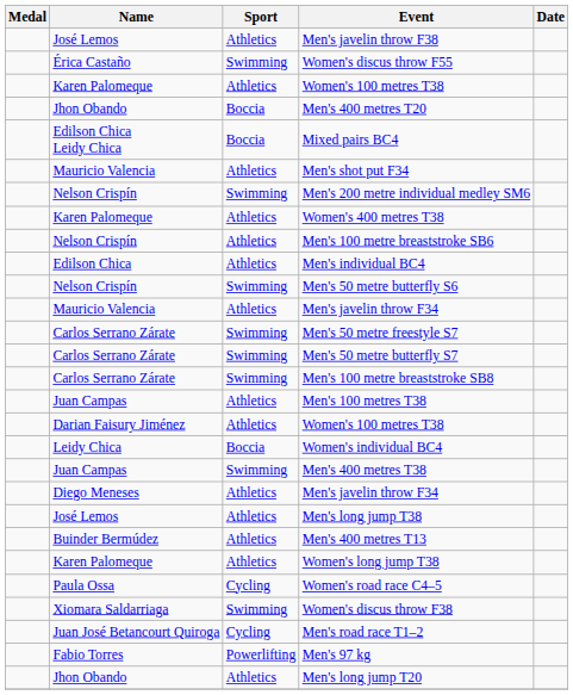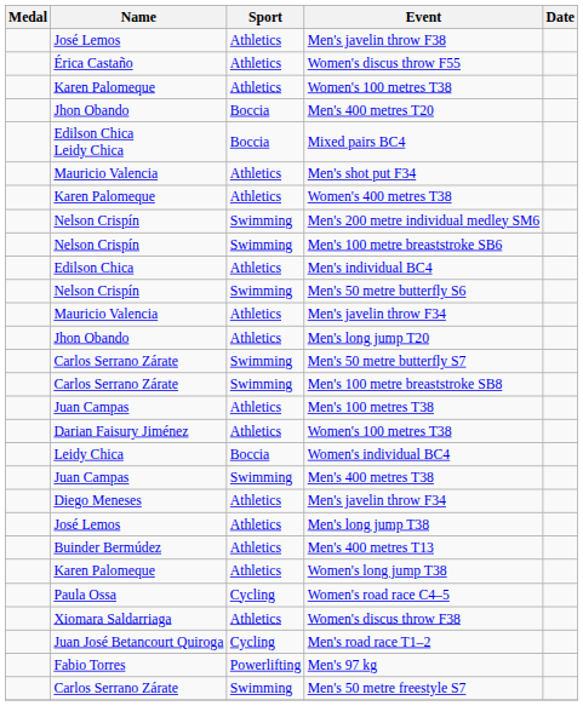Women's discus throw F55 | Sport: Swimming -> Athletics
rows swapped: Women's 400 metres T38 <-> Men's 200 metre individual medley SM6
Men's 100 metre breaststroke SB6 | Sport: Athletics -> Swimming
rows swapped: Men's 50 metre freestyle S7 <-> Men's long jump T20
Women's discus throw F38 | Sport: Swimming -> Athletics
